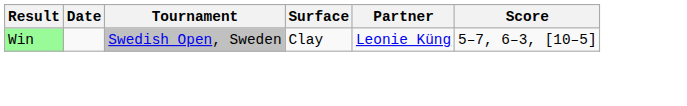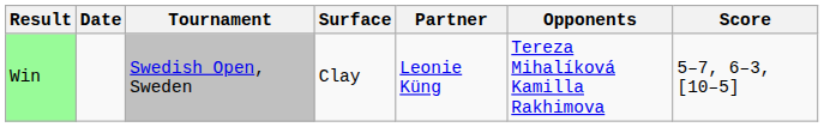+ column: Opponents | Tereza Mihalíková Kamilla Rakhimova
